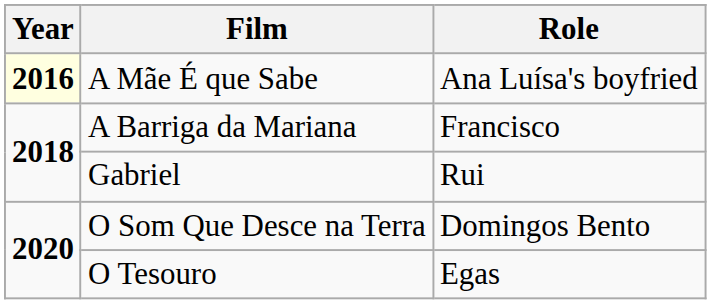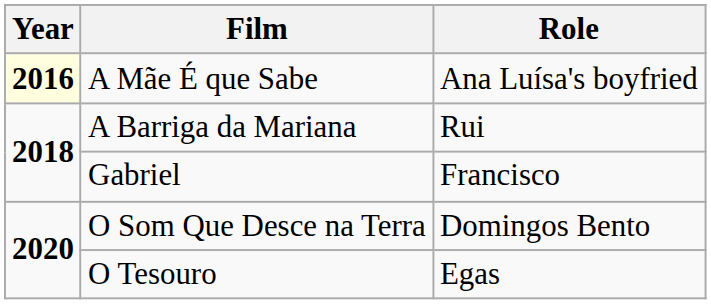A Barriga da Mariana | Role: Francisco -> Rui
Gabriel | Role: Rui -> Francisco
